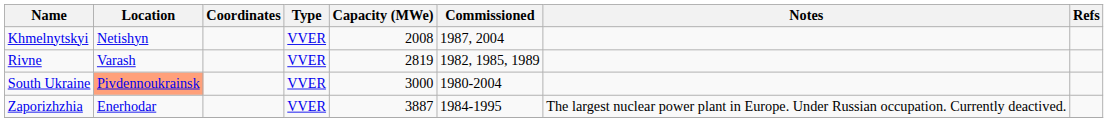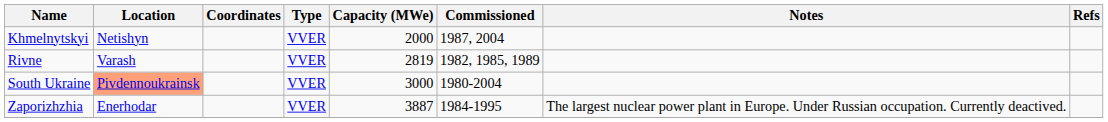Khmelnytskyi | Capacity (MWe): 2008 -> 2000
